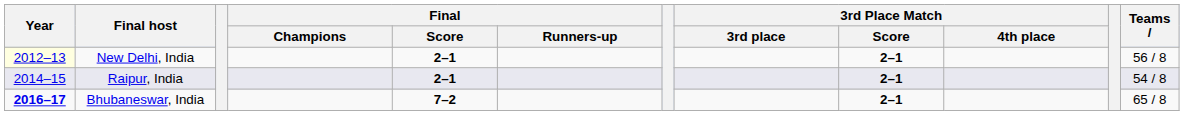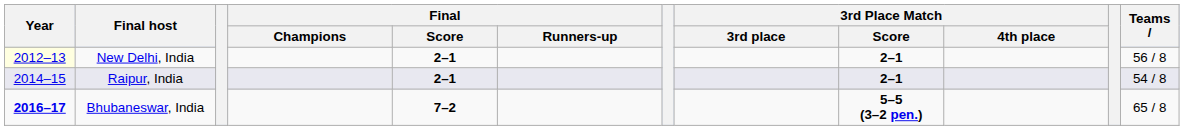Bhubaneswar, India | 3rd Place Match / Score: 2–1 -> 5–5 (3–2 pen.)
